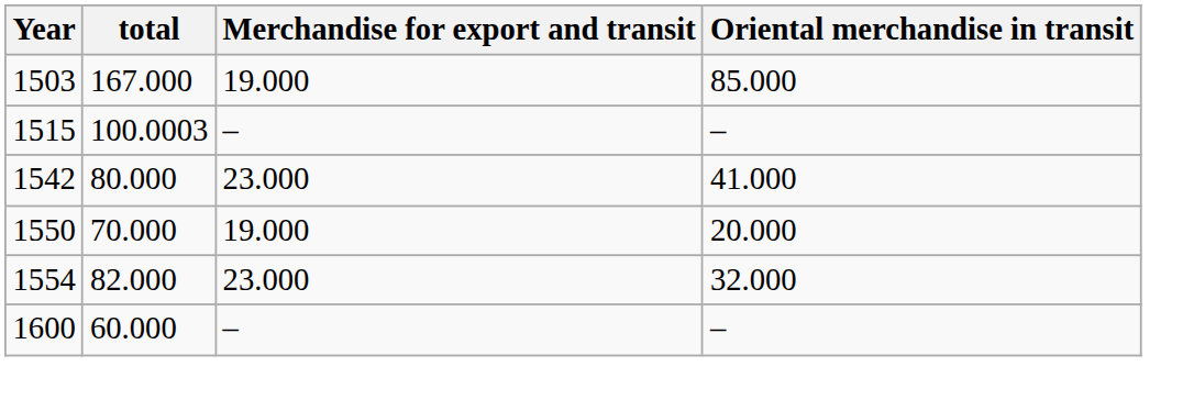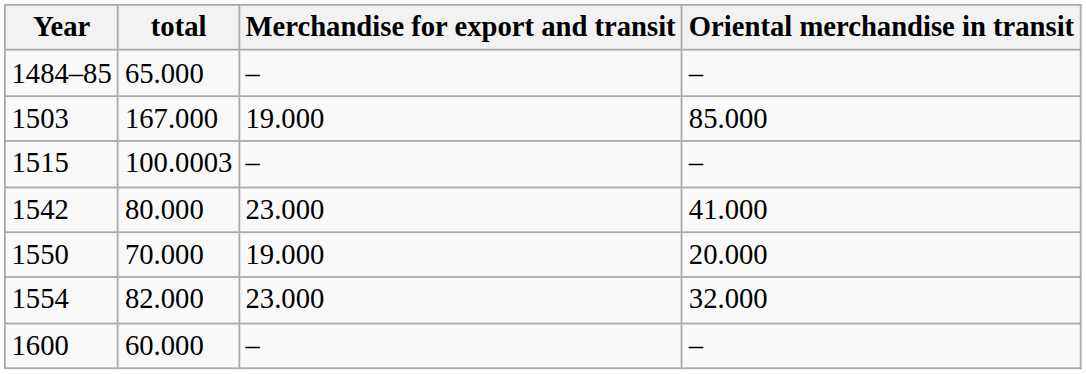+ row: 1484–85 | 65.000 | – | –
